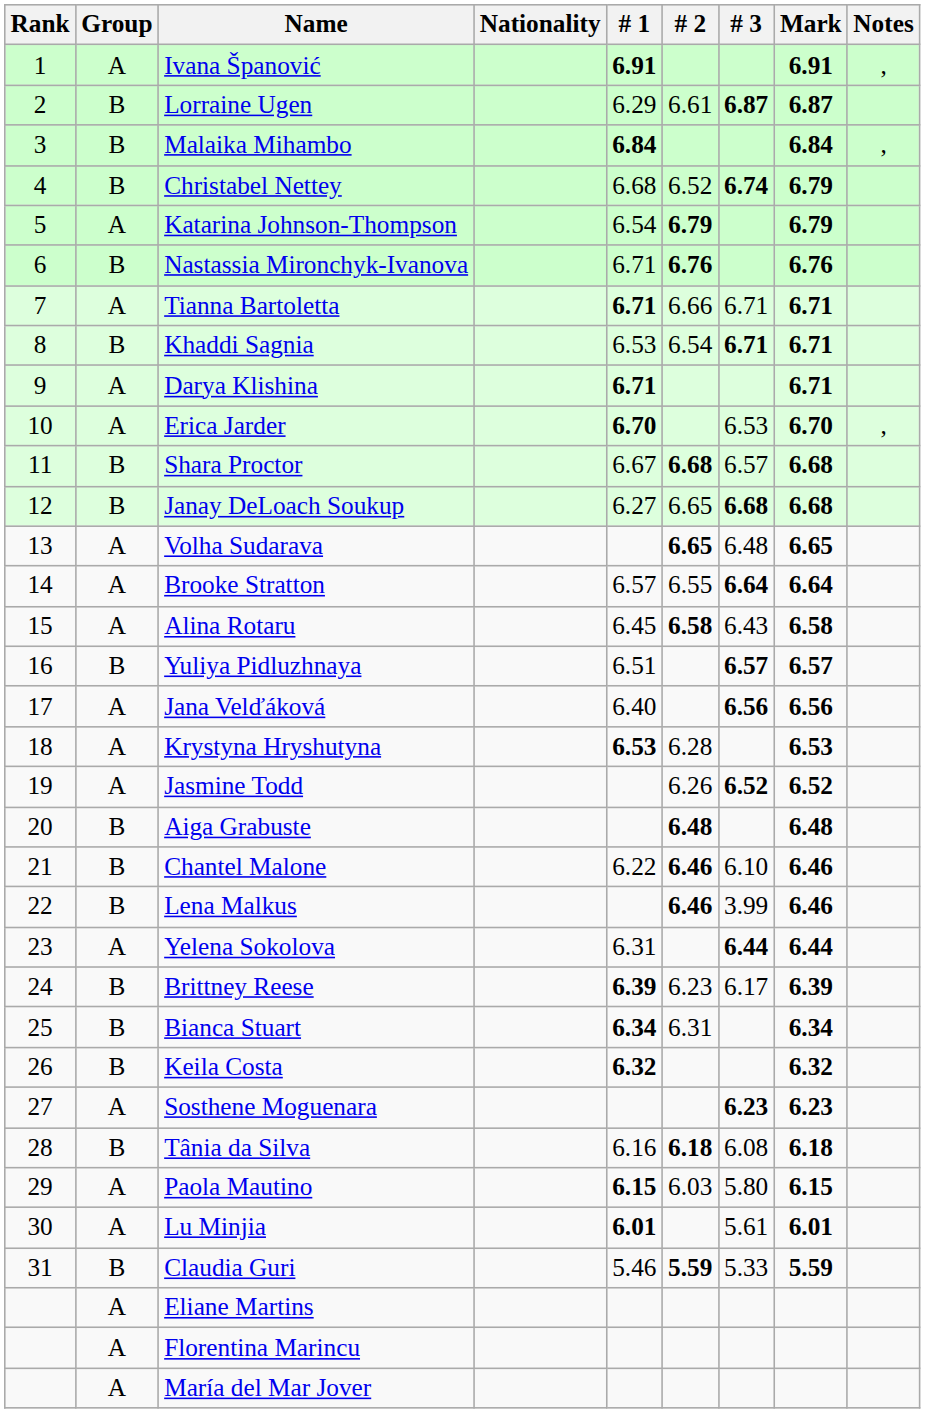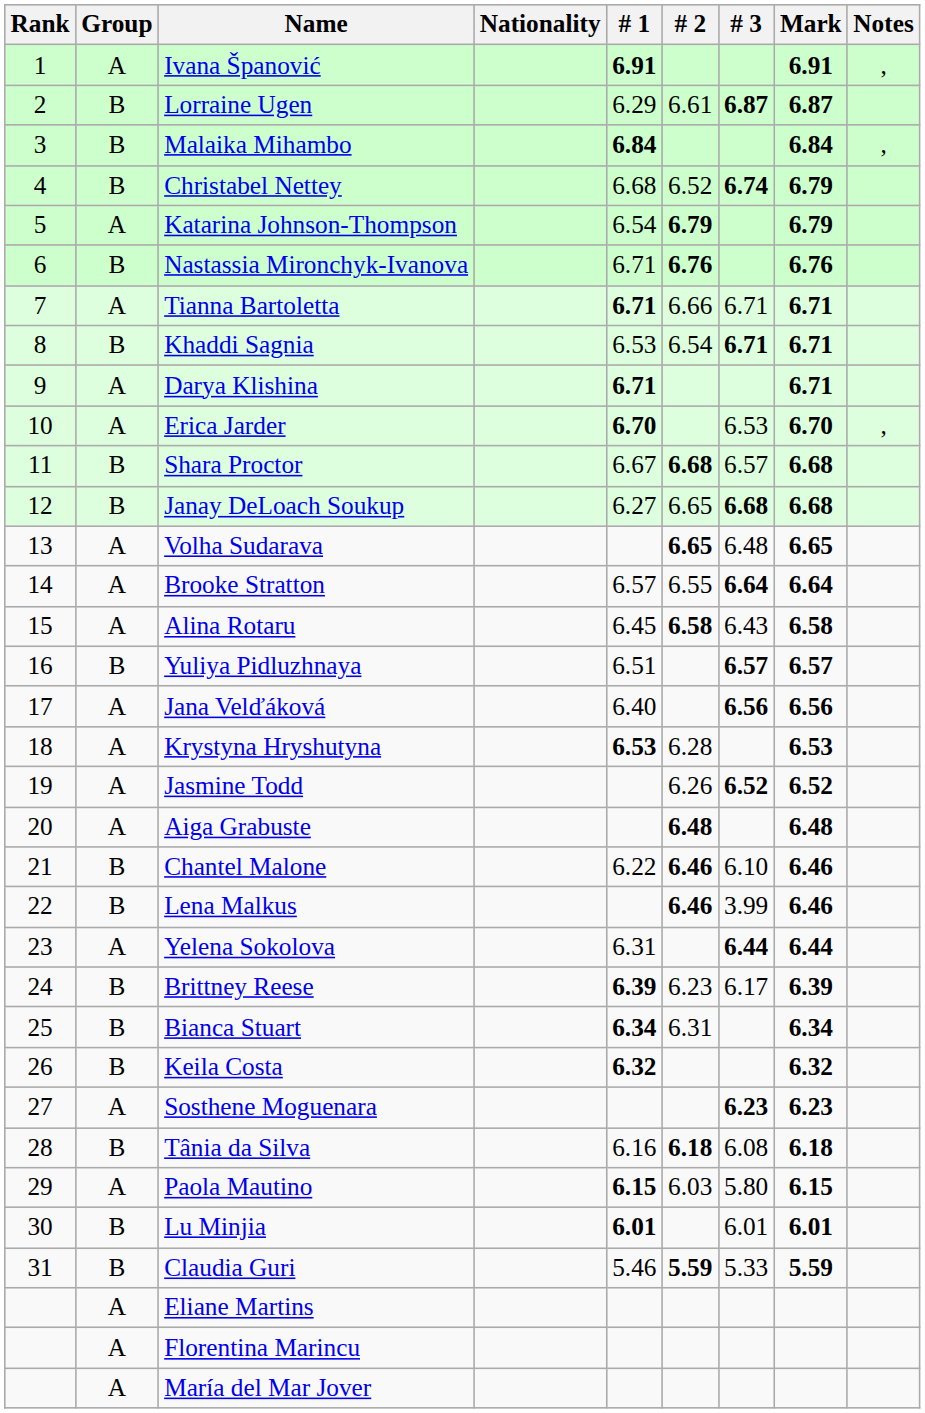Aiga Grabuste | Group: B -> A
Lu Minjia | Group: A -> B
Lu Minjia | # 3: 5.61 -> 6.01
